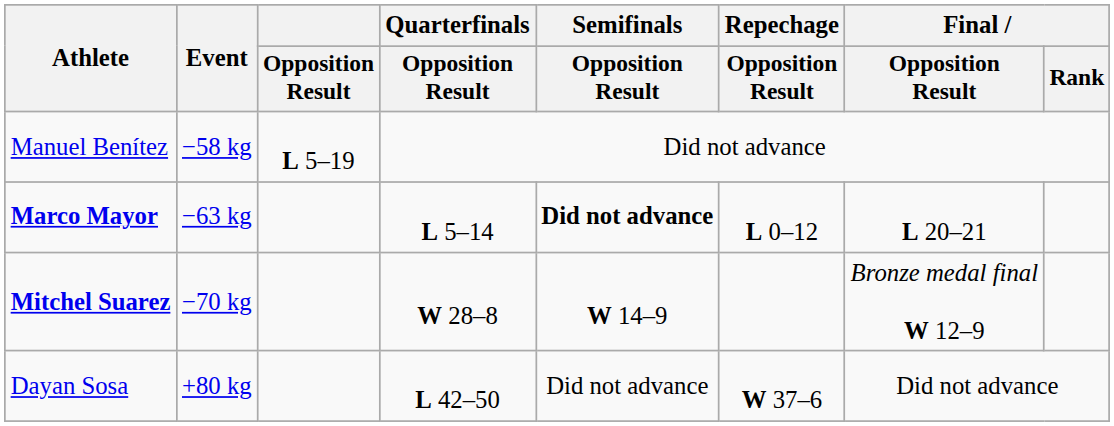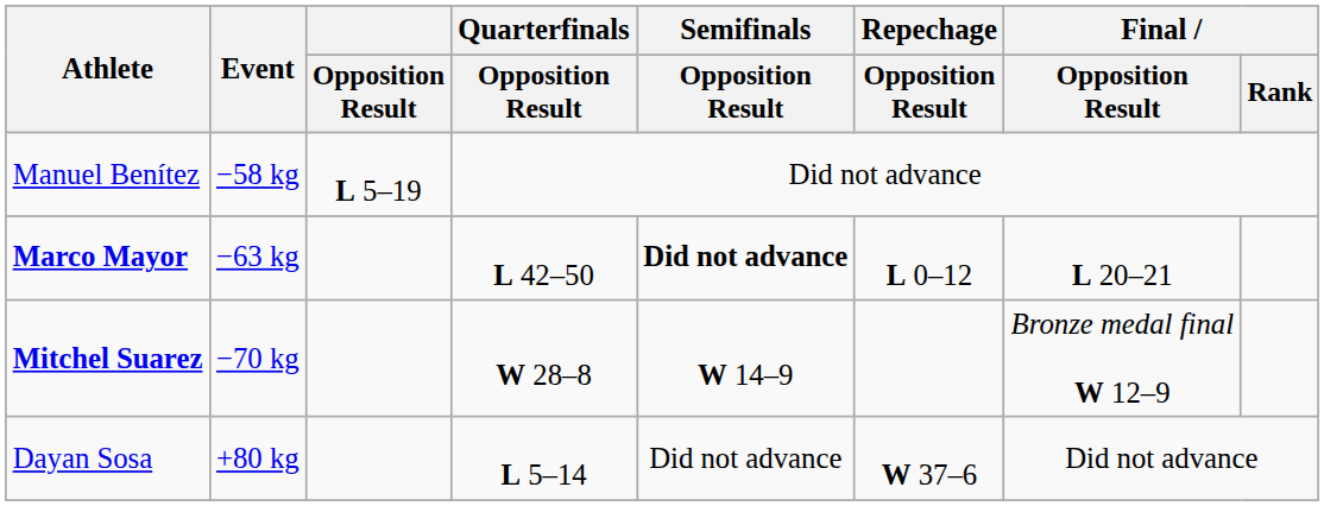Marco Mayor | Quarterfinals / Opposition Result: L 5–14 -> L 42–50
Dayan Sosa | Quarterfinals / Opposition Result: L 42–50 -> L 5–14
